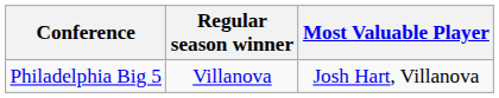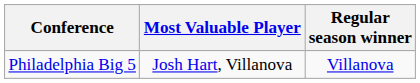columns swapped: Regular season winner <-> Most Valuable Player
